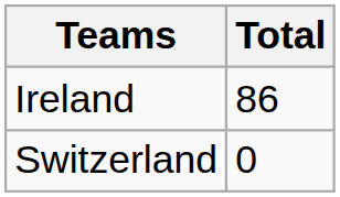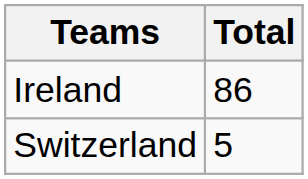Switzerland | Total: 0 -> 5
